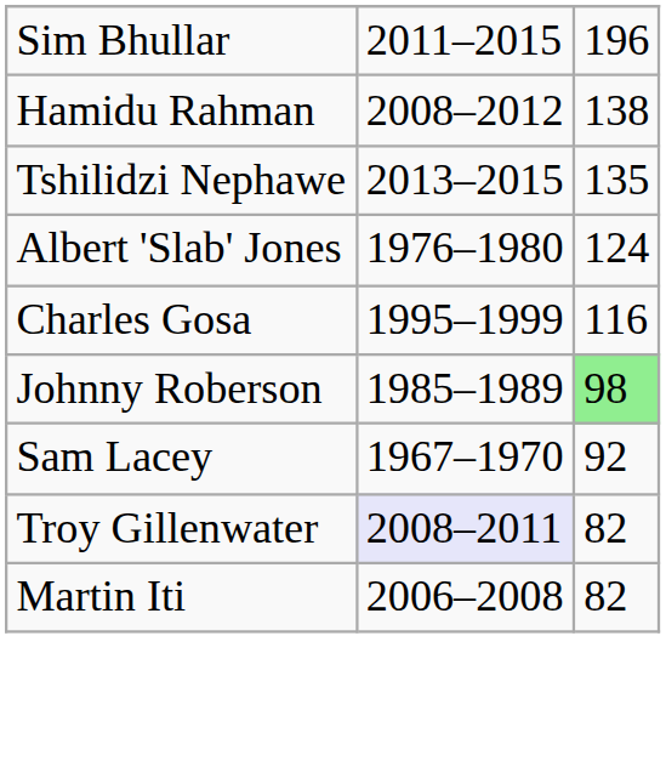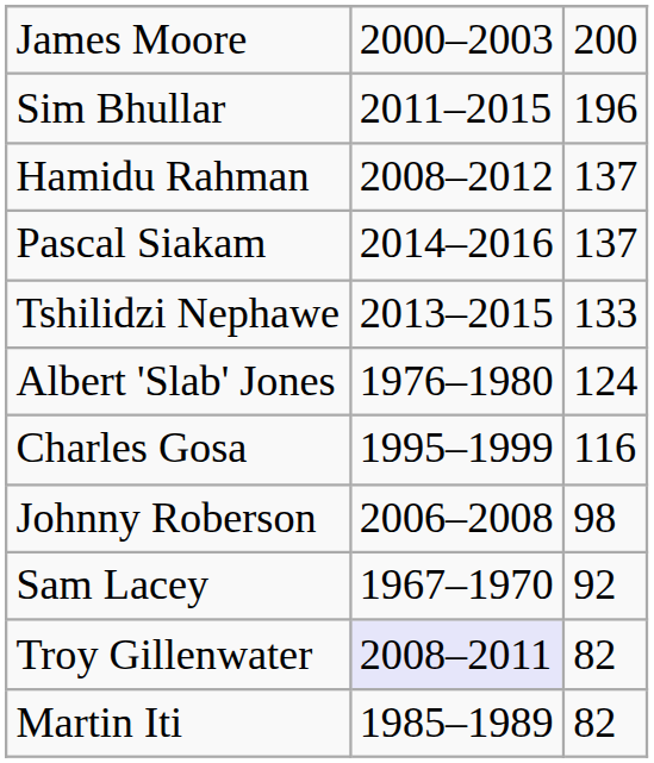+ row: James Moore | 2000–2003 | 200
Hamidu Rahman | column 3: 138 -> 137
+ row: Pascal Siakam | 2014–2016 | 137
Tshilidzi Nephawe | column 3: 135 -> 133
Johnny Roberson | column 2: 1985–1989 -> 2006–2008
Johnny Roberson | column 3: lightgreen background -> no background
Martin Iti | column 2: 2006–2008 -> 1985–1989
